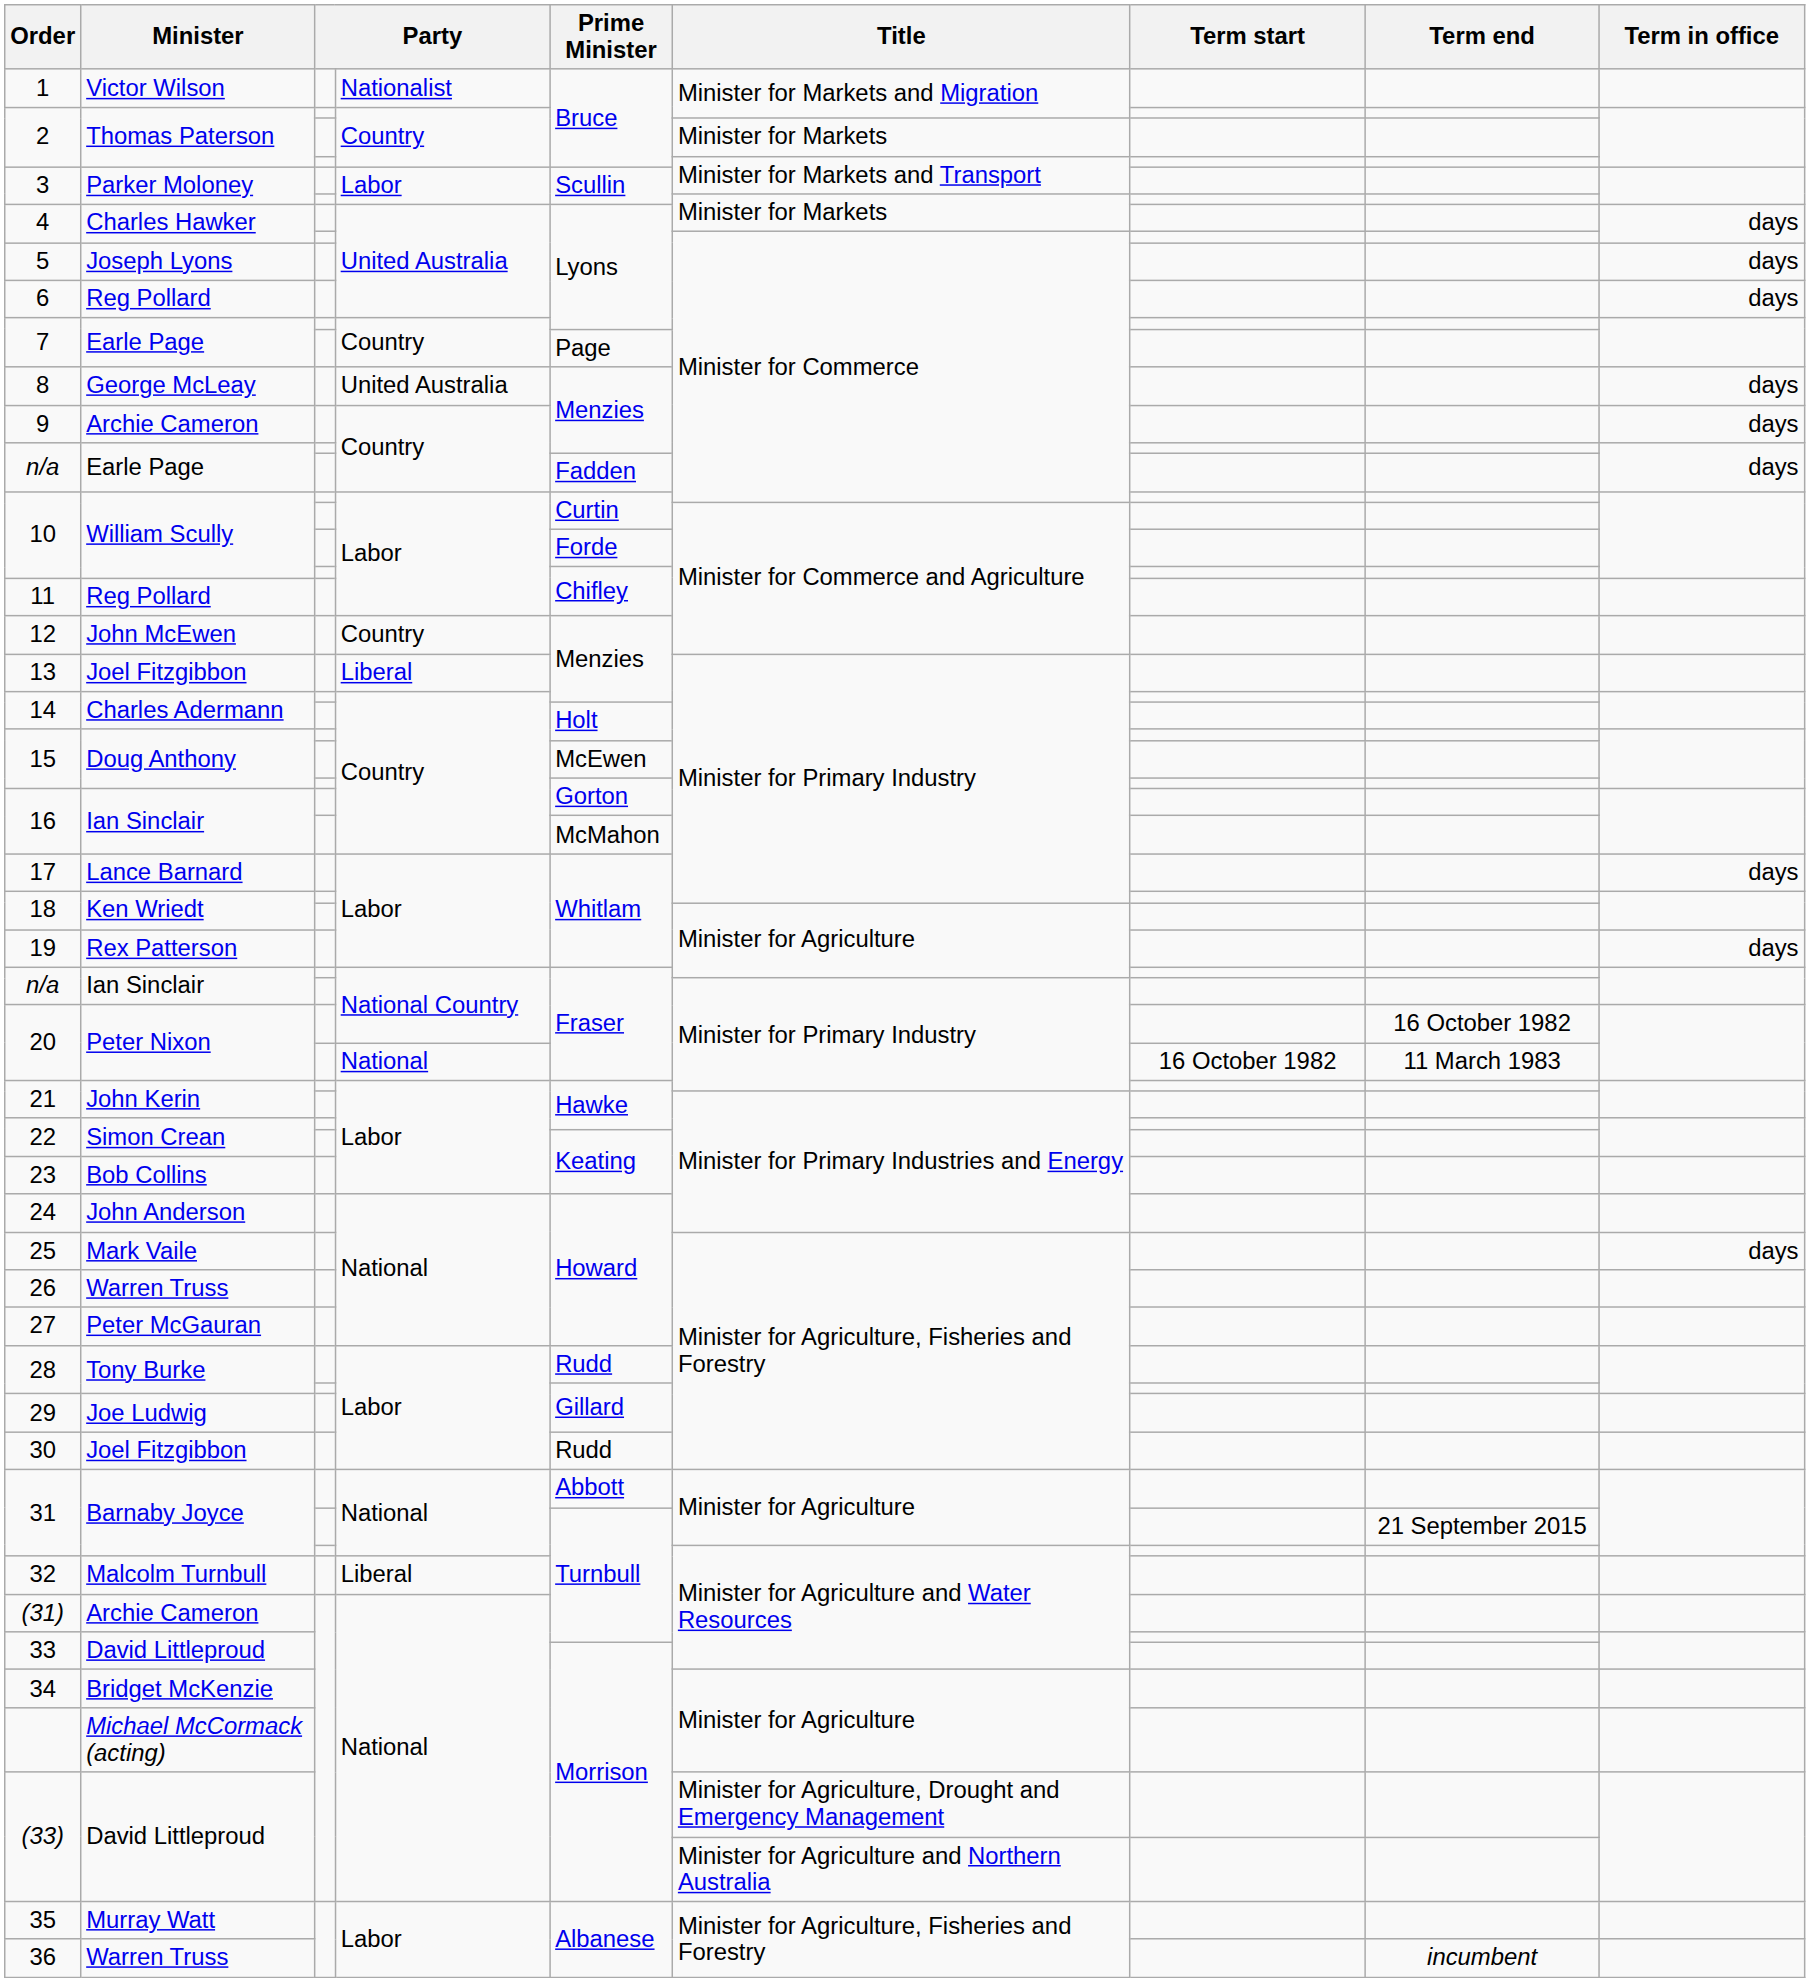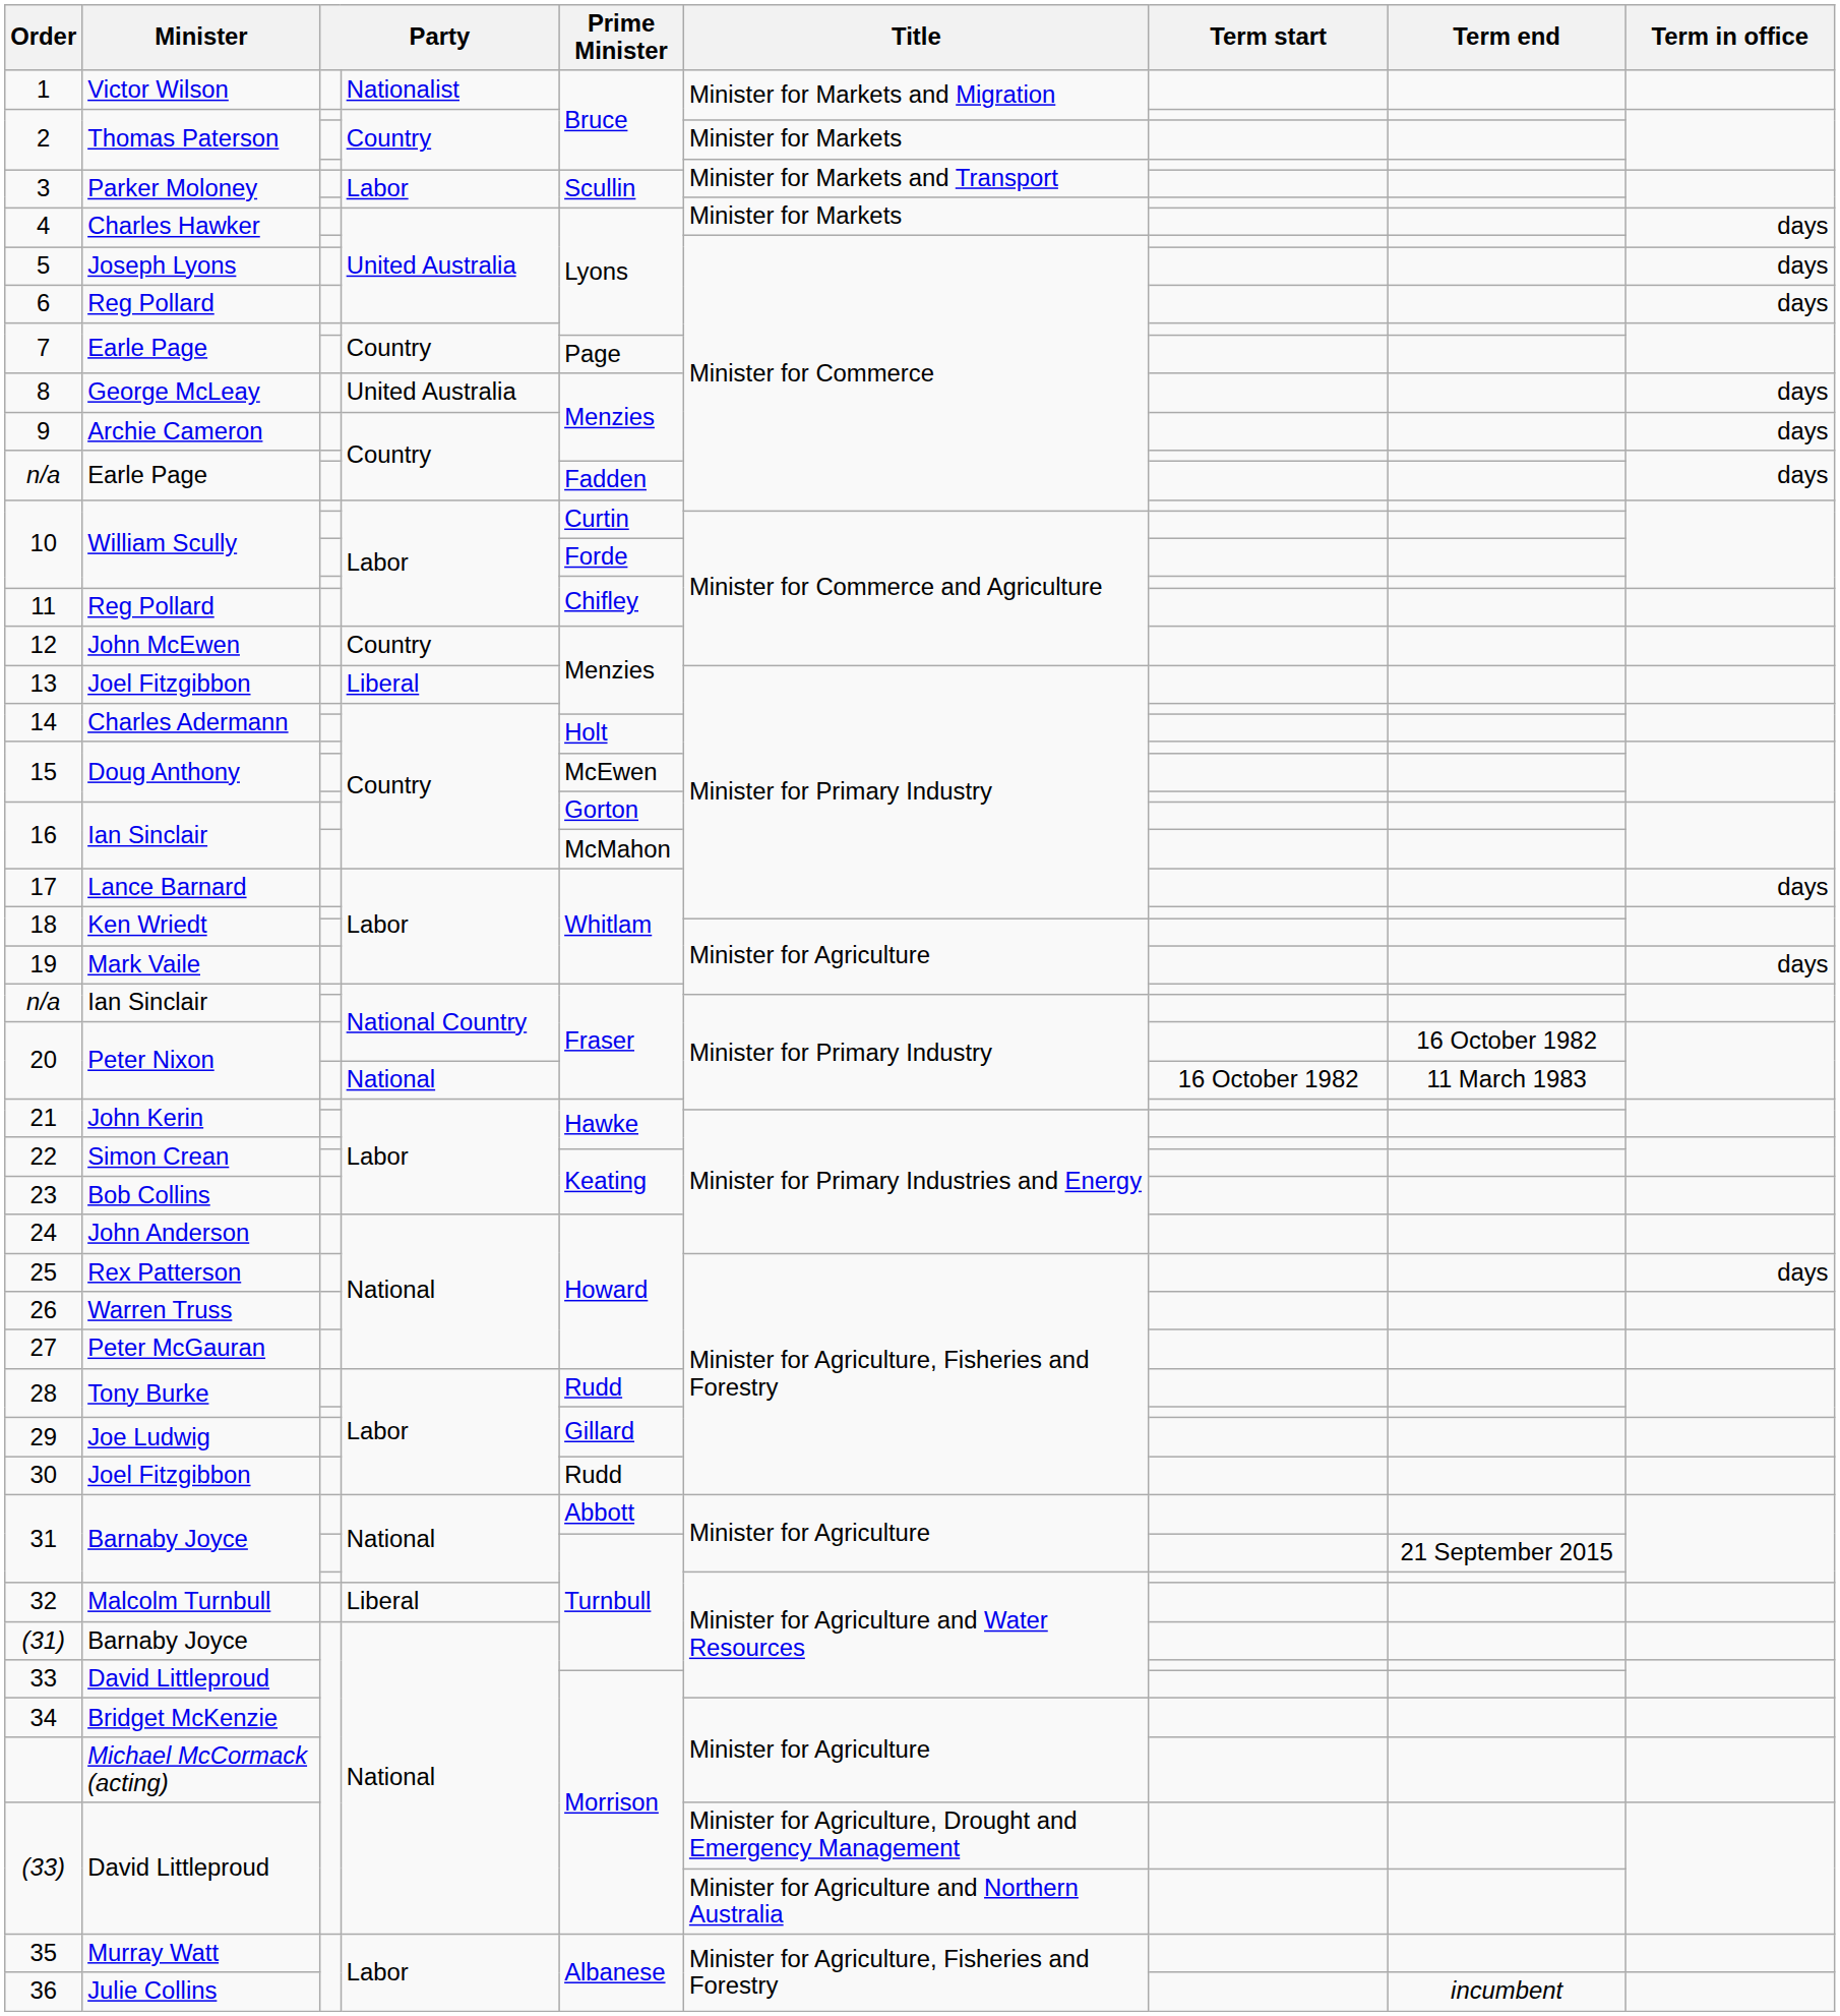19 | Minister: Rex Patterson -> Mark Vaile
25 | Minister: Mark Vaile -> Rex Patterson
(31) | Minister: Archie Cameron -> Barnaby Joyce
36 | Minister: Warren Truss -> Julie Collins
